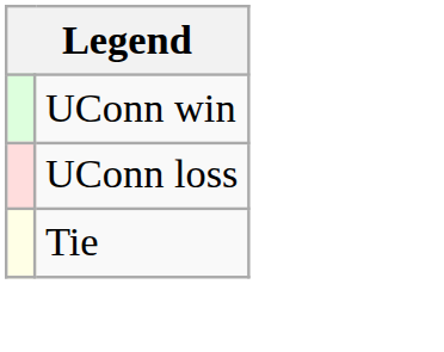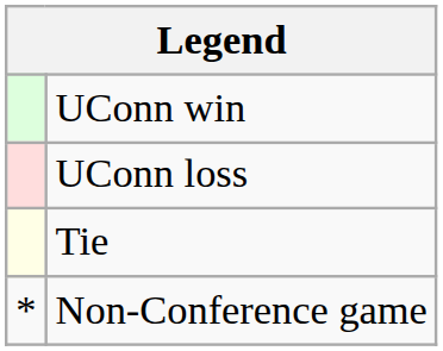+ row: * | Non-Conference game
